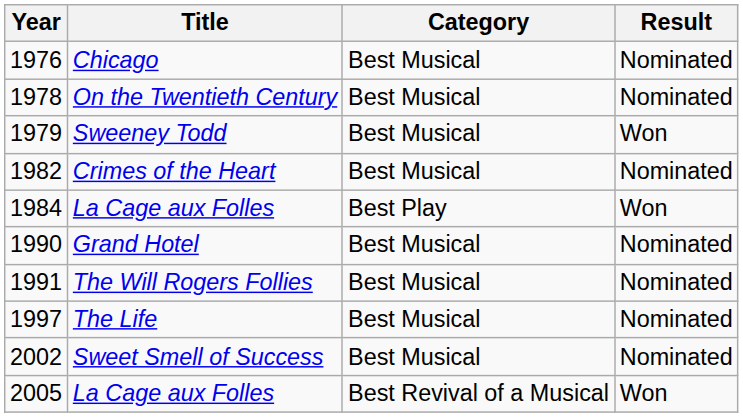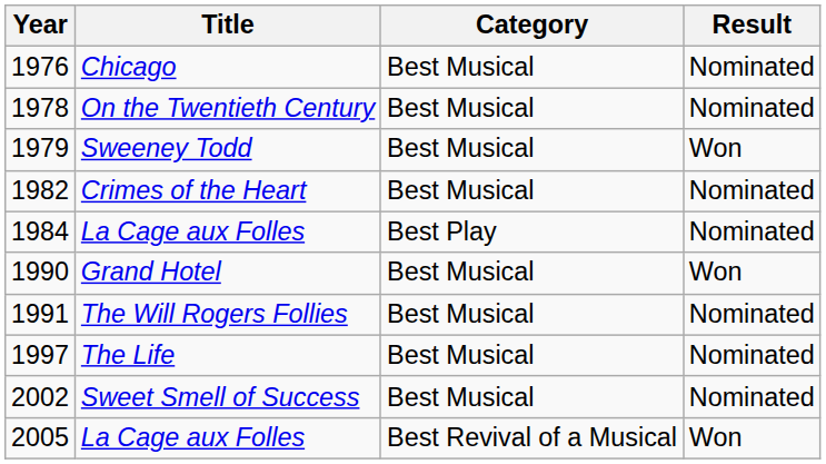1984 / La Cage aux Folles | Result: Won -> Nominated
Grand Hotel | Result: Nominated -> Won
